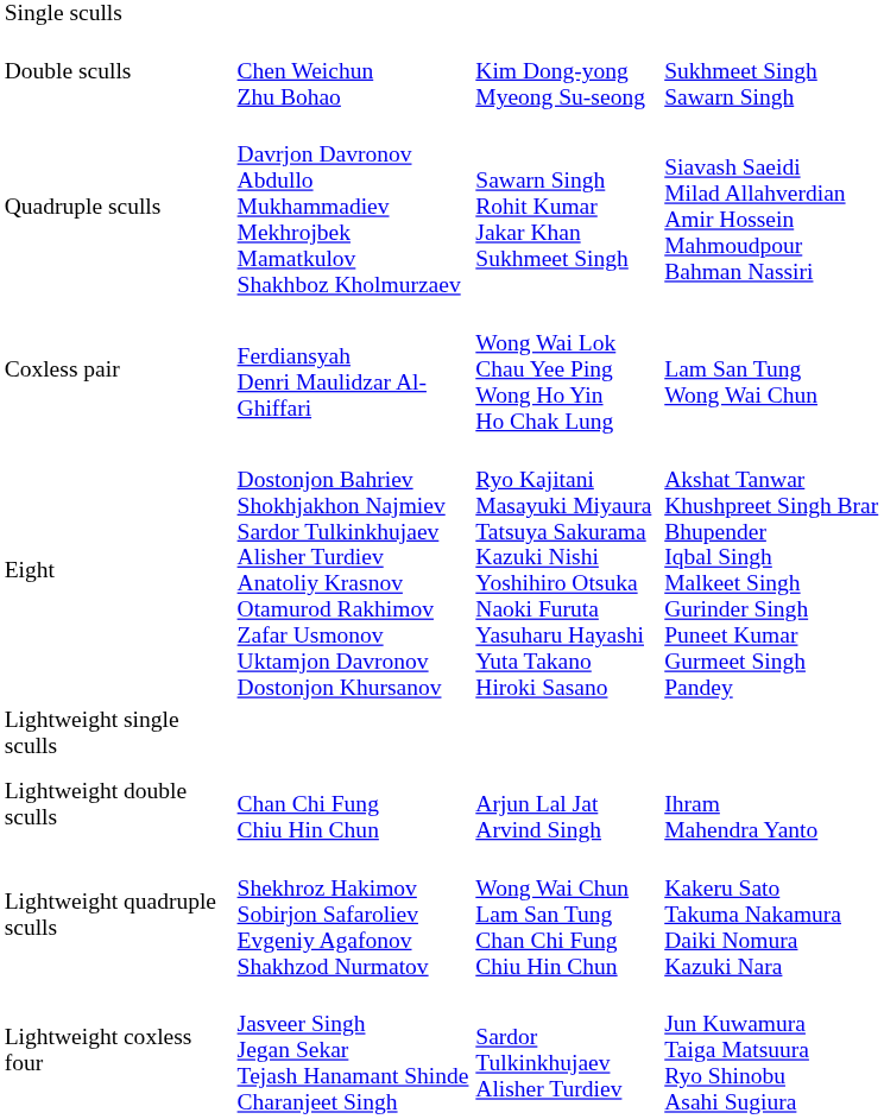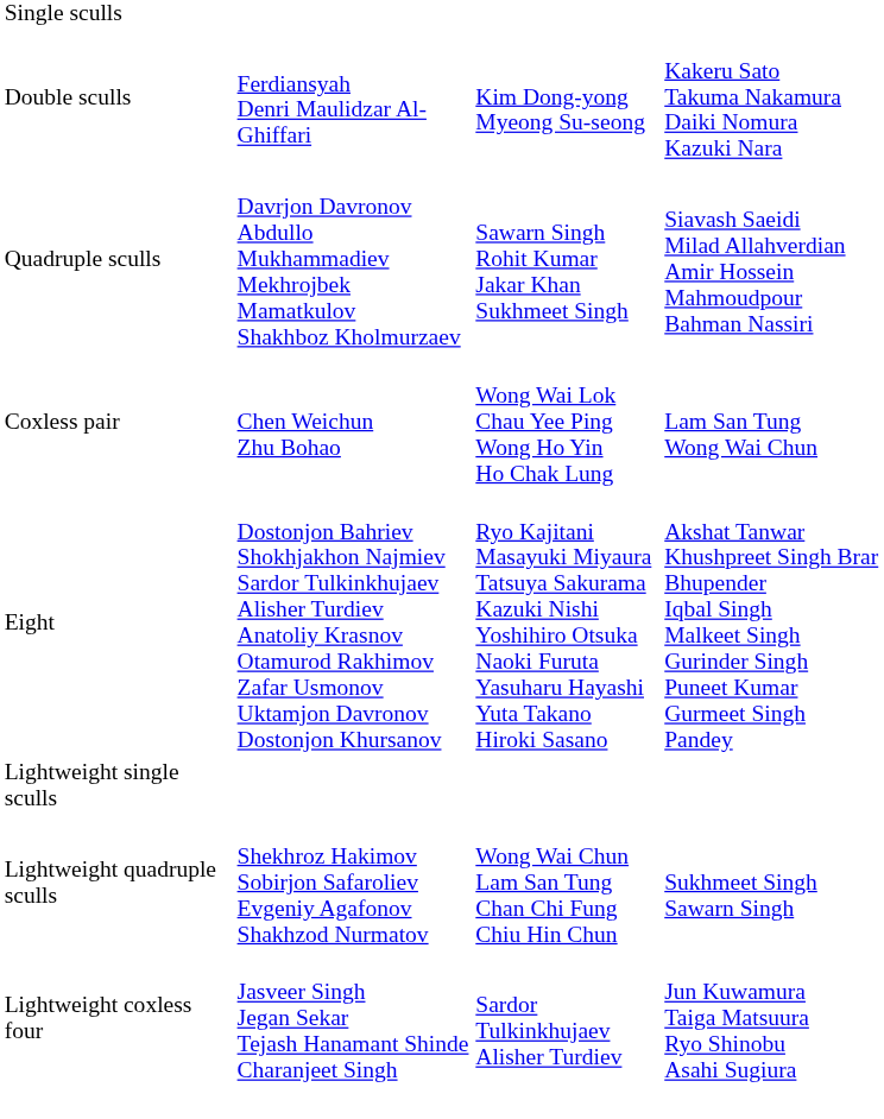Double sculls | column 2: Chen Weichun Zhu Bohao -> Ferdiansyah Denri Maulidzar Al-Ghiffari
Double sculls | column 4: Sukhmeet Singh Sawarn Singh -> Kakeru Sato Takuma Nakamura Daiki Nomura Kazuki Nara
Coxless pair | column 2: Ferdiansyah Denri Maulidzar Al-Ghiffari -> Chen Weichun Zhu Bohao
- row: Lightweight double sculls | Chan Chi Fung Chiu Hin Chun | Arjun Lal Jat Arvind Singh | Ihram Mahendra Yanto
Lightweight quadruple sculls | column 4: Kakeru Sato Takuma Nakamura Daiki Nomura Kazuki Nara -> Sukhmeet Singh Sawarn Singh
